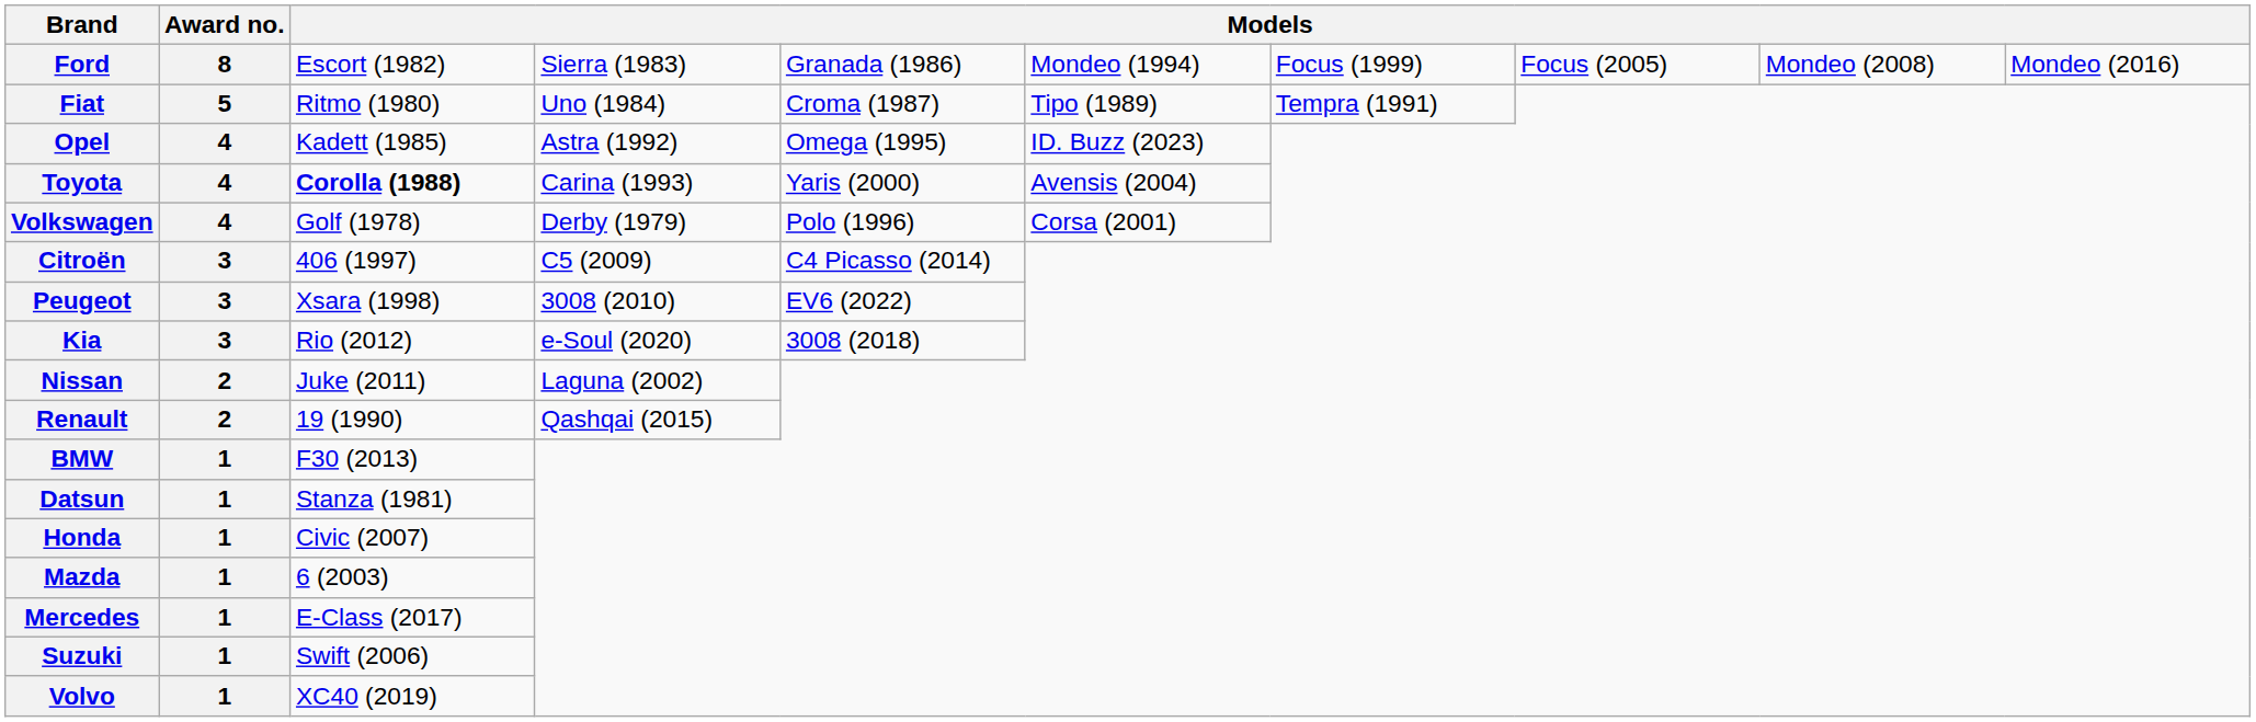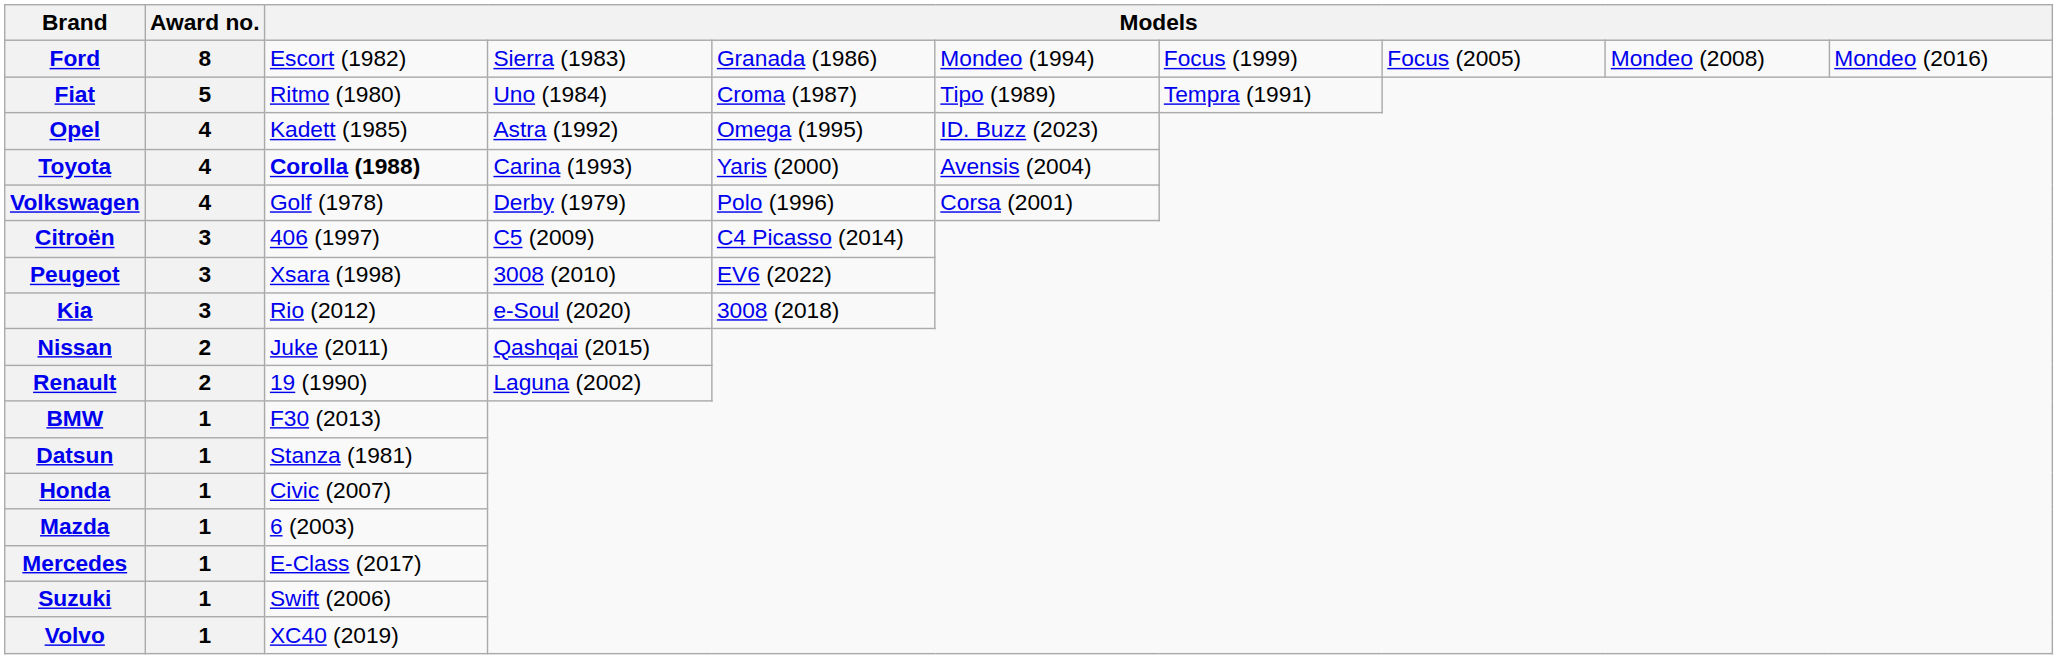Nissan | column 4: Laguna (2002) -> Qashqai (2015)
Renault | column 4: Qashqai (2015) -> Laguna (2002)
